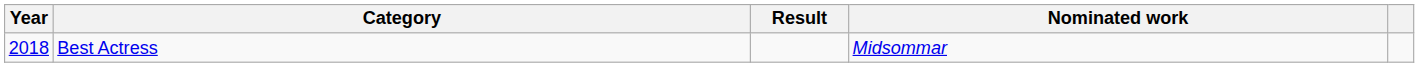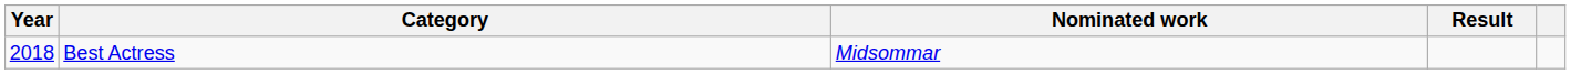columns swapped: Nominated work <-> Result
